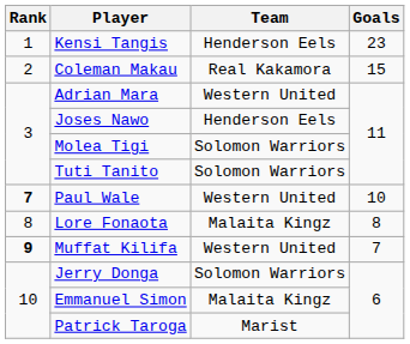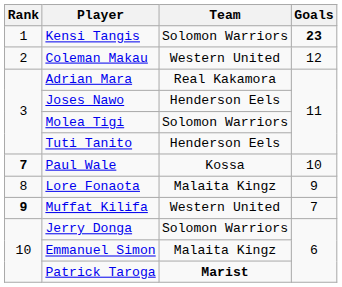Kensi Tangis | Team: Henderson Eels -> Solomon Warriors
Kensi Tangis | Goals: normal -> bold
Coleman Makau | Team: Real Kakamora -> Western United
Coleman Makau | Goals: 15 -> 12
Adrian Mara | Team: Western United -> Real Kakamora
Tuti Tanito | Team: Solomon Warriors -> Henderson Eels
Paul Wale | Team: Western United -> Kossa
Lore Fonaota | Goals: 8 -> 9
Patrick Taroga | Team: normal -> bold
